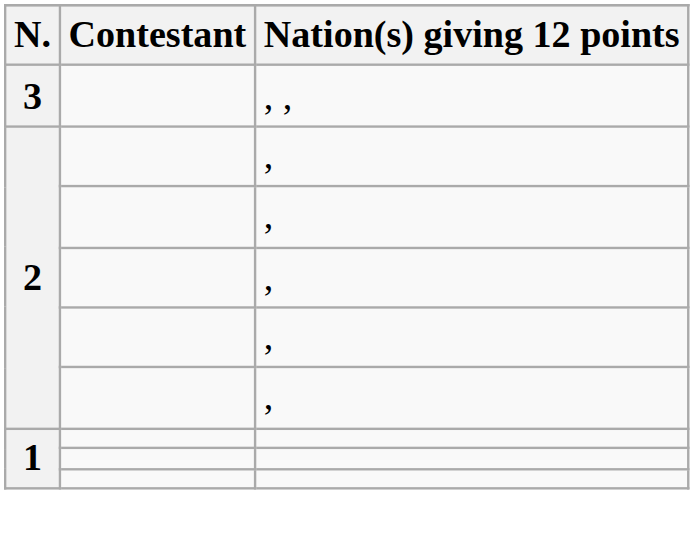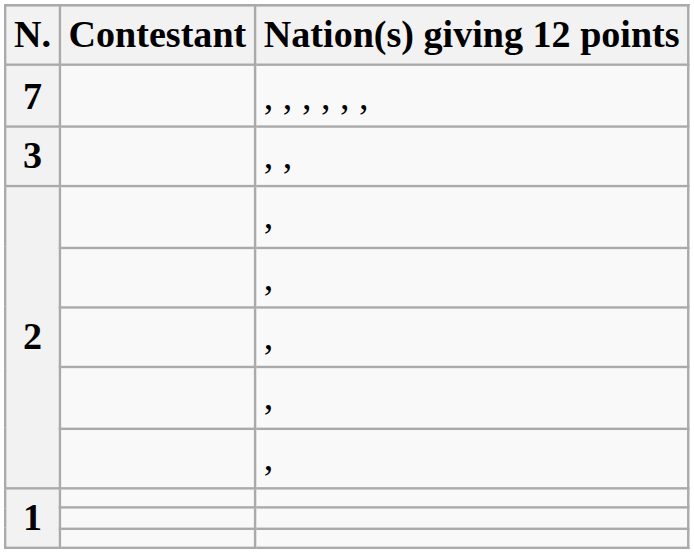+ row: 7 | , , , , , ,
